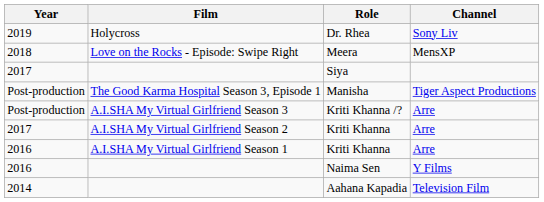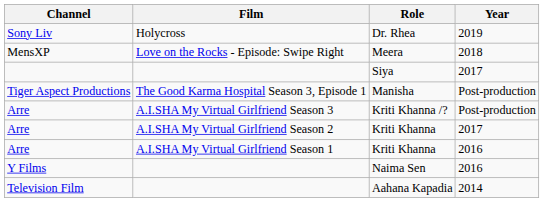columns swapped: Year <-> Channel
